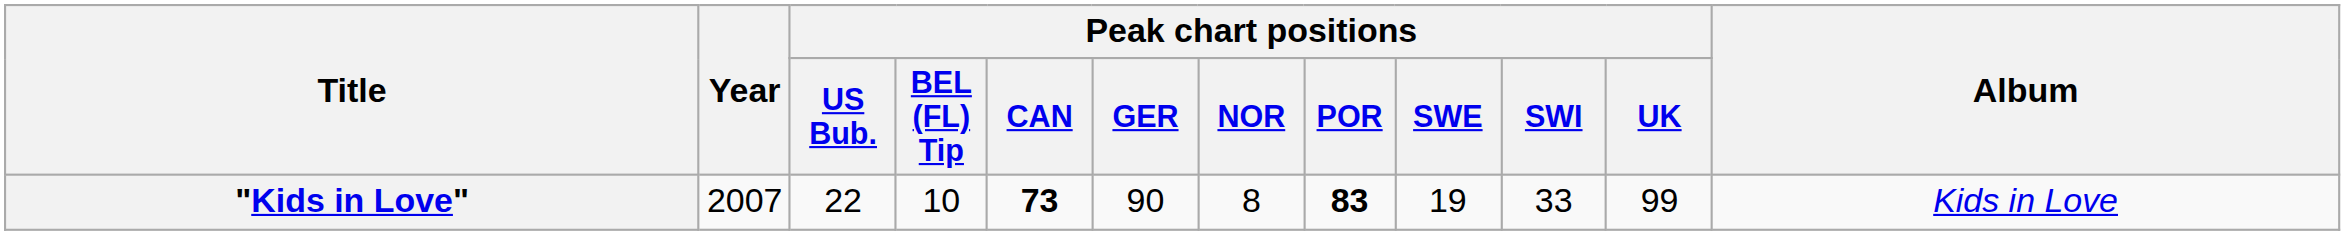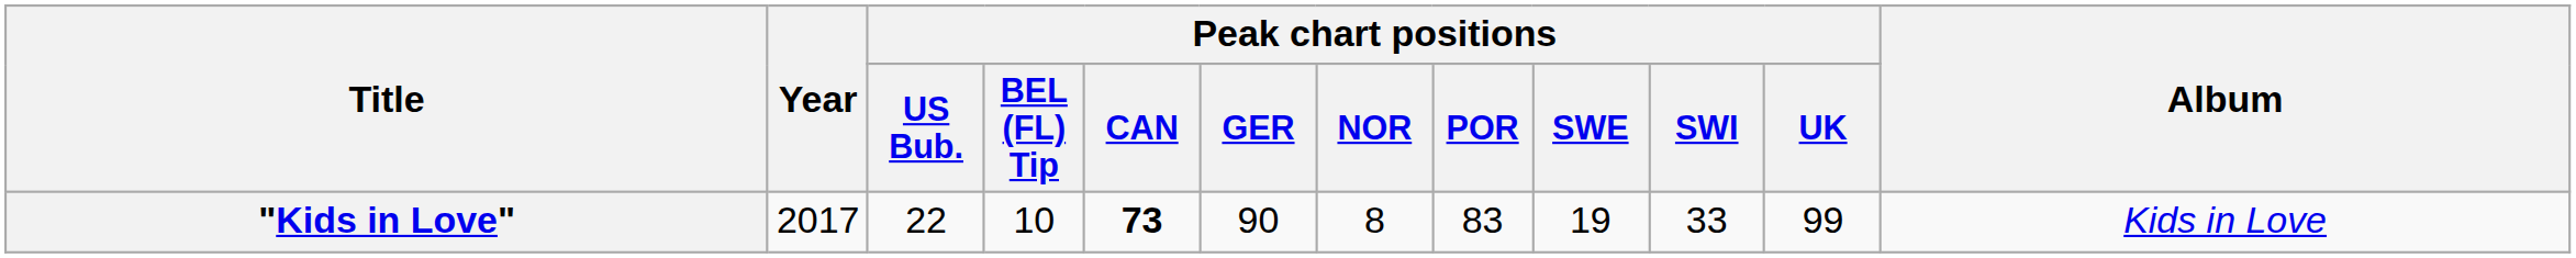"Kids in Love" | Year: 2007 -> 2017
"Kids in Love" | Peak chart positions / POR: bold -> normal
